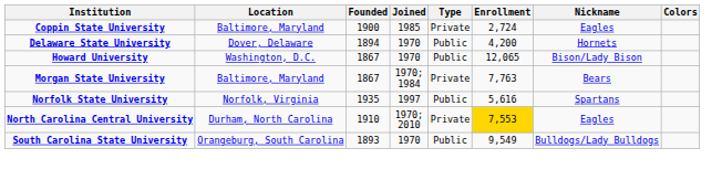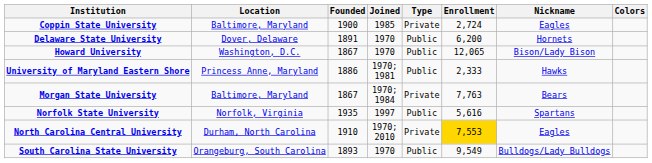Delaware State University | Founded: 1894 -> 1891
Delaware State University | Enrollment: 4,200 -> 6,200
+ row: University of Maryland Eastern Shore | Princess Anne, Maryland | 1886 | 1970; 1981 | Public | 2,333 | Hawks
